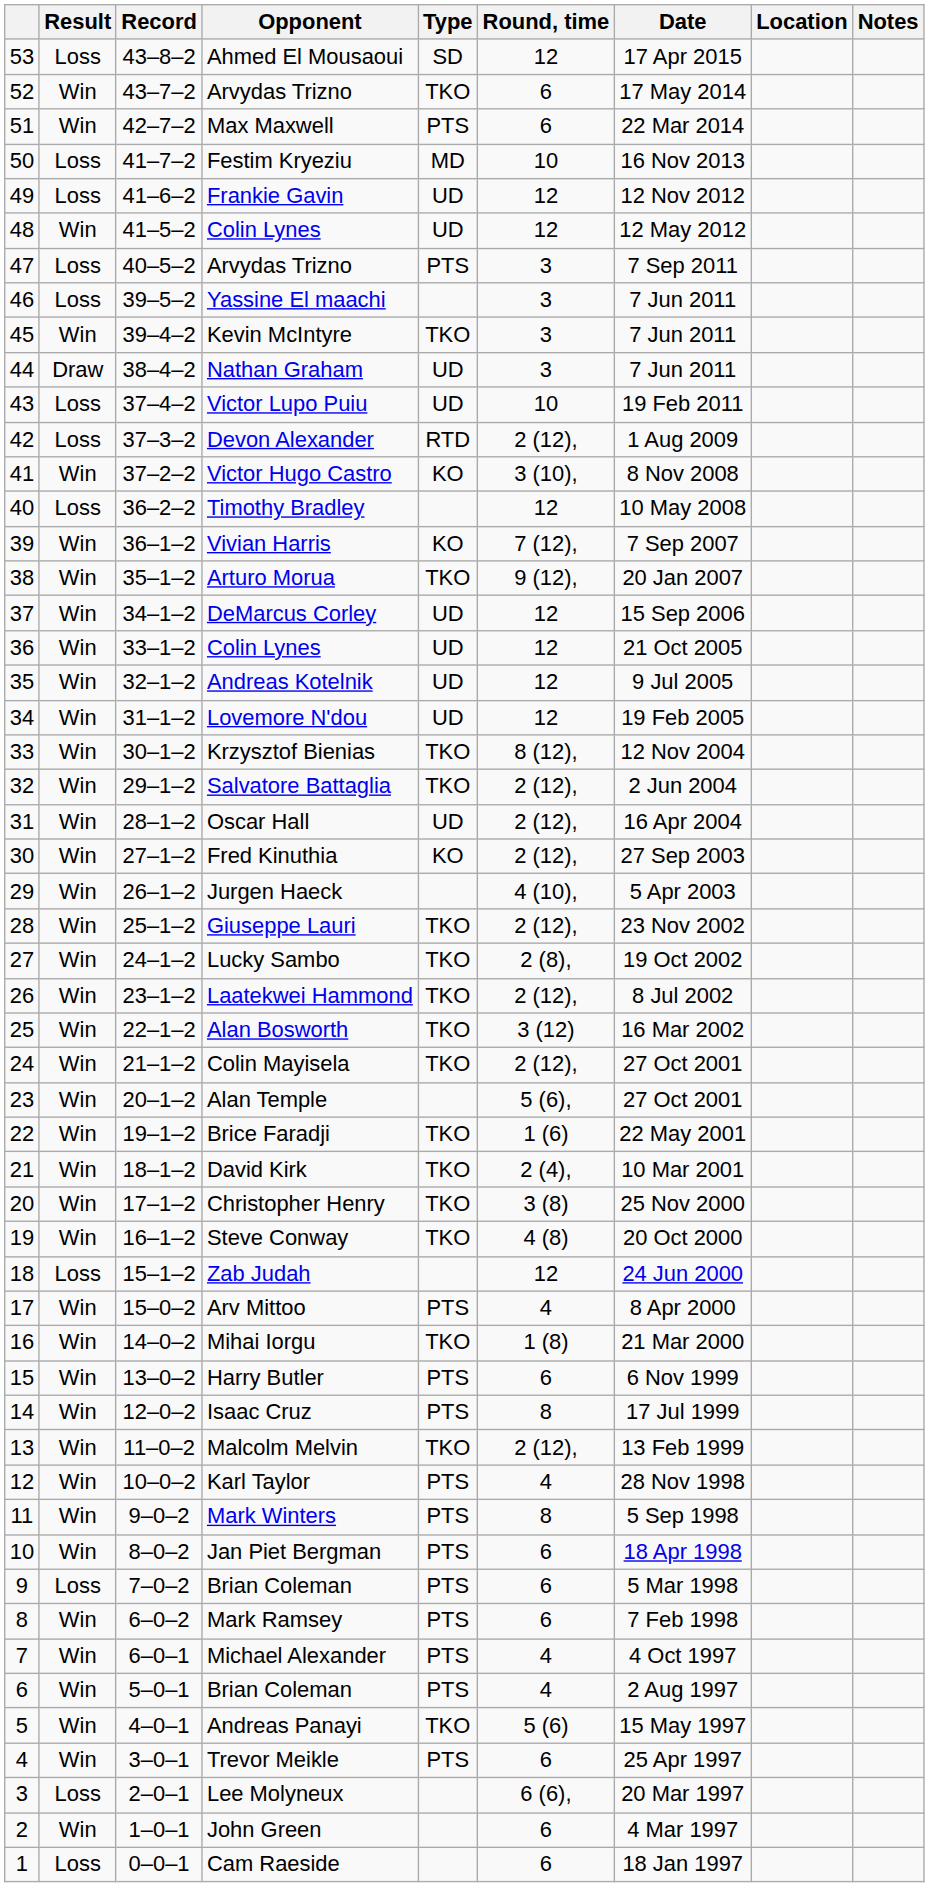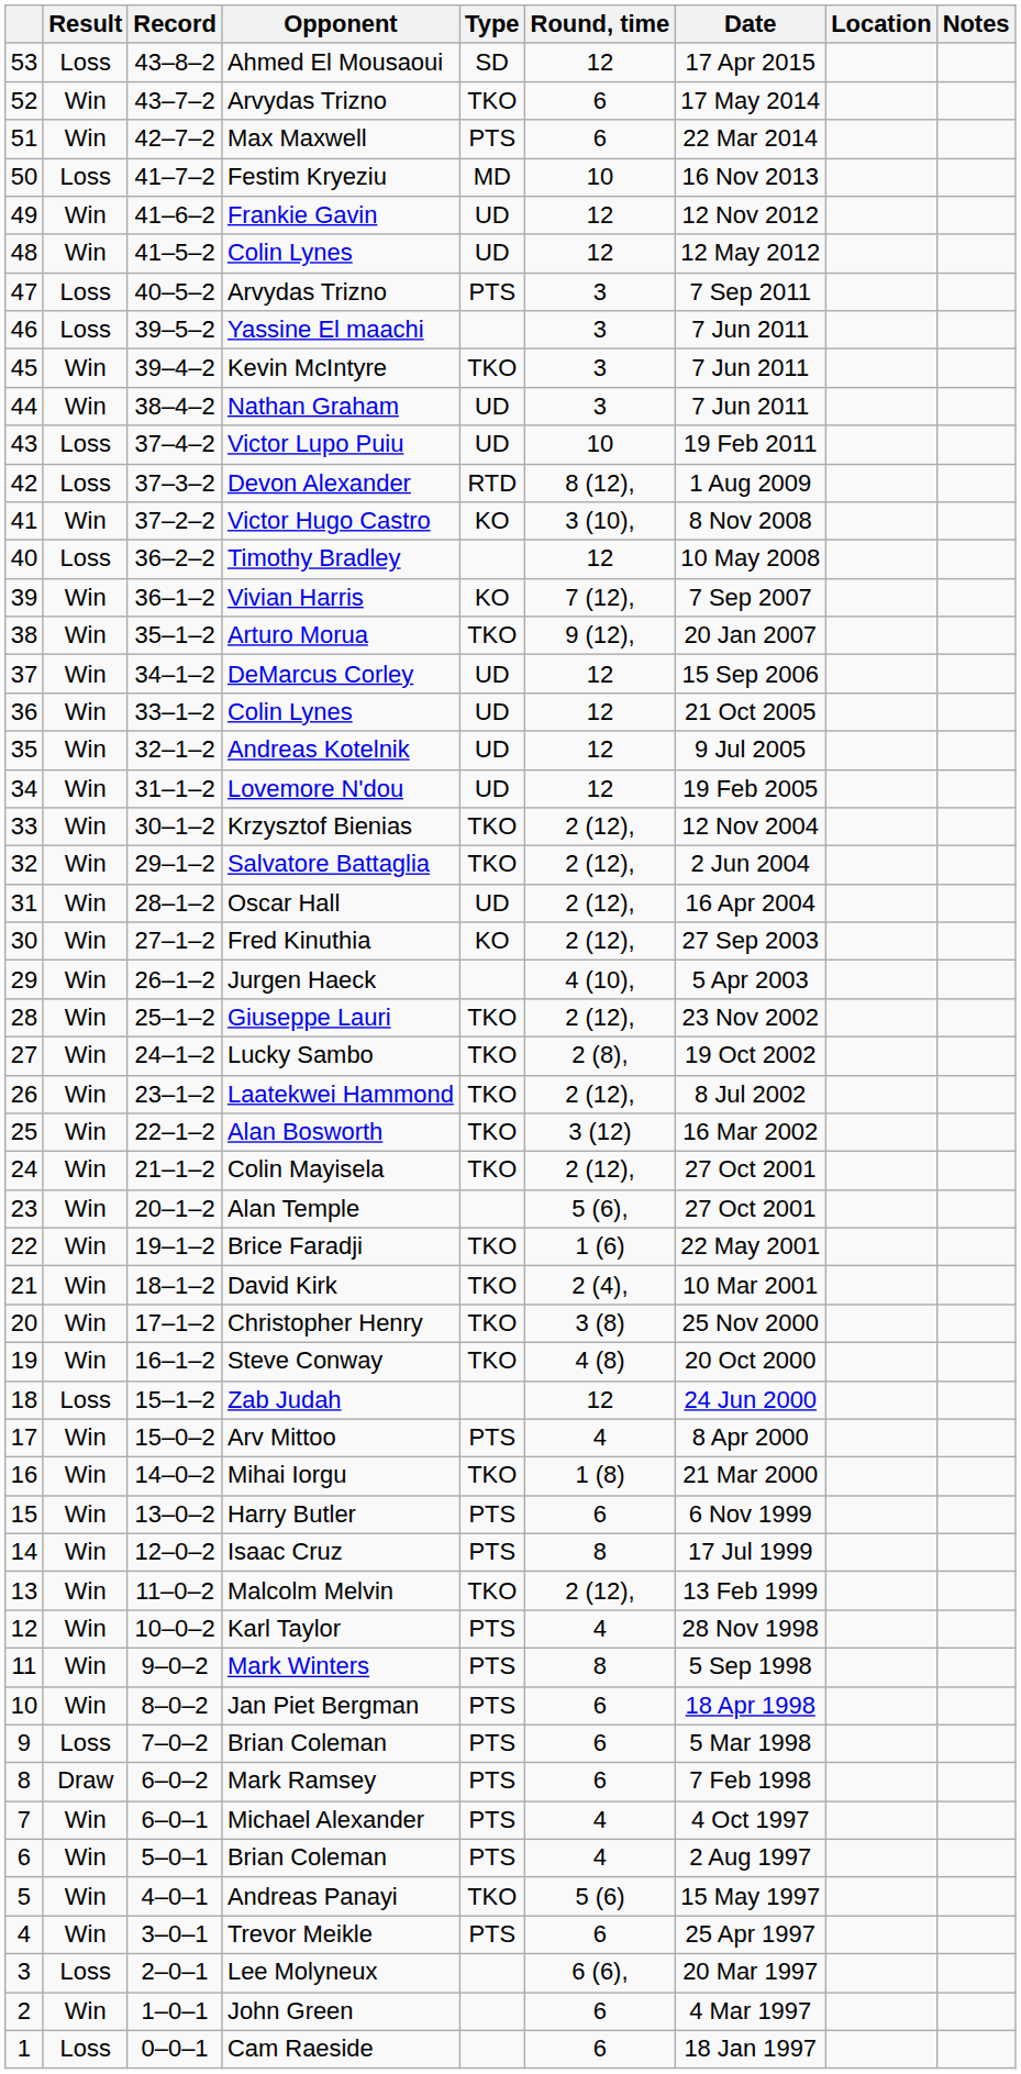Frankie Gavin | Result: Loss -> Win
Nathan Graham | Result: Draw -> Win
Devon Alexander | Round, time: 2 (12), -> 8 (12),
Krzysztof Bienias | Round, time: 8 (12), -> 2 (12),
Mark Ramsey | Result: Win -> Draw
